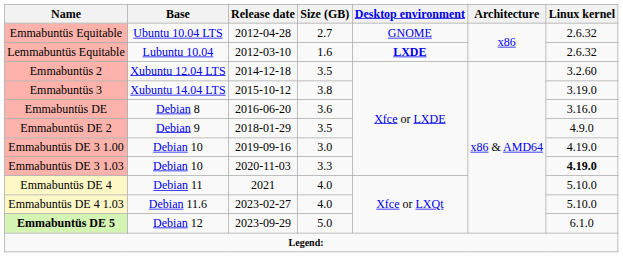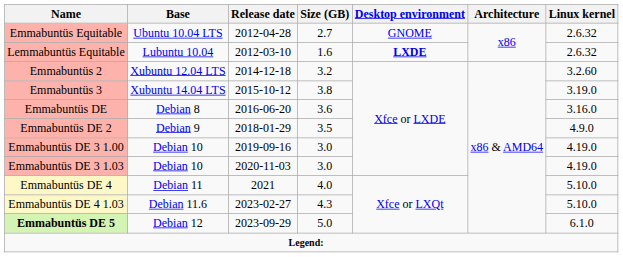Emmabuntüs 2 | Size (GB): 3.5 -> 3.2
Emmabuntüs DE 3 1.03 | Size (GB): 3.3 -> 3.0
Emmabuntüs DE 3 1.03 | Linux kernel: bold -> normal
Emmabuntüs DE 4 1.03 | Size (GB): 4.0 -> 4.3
